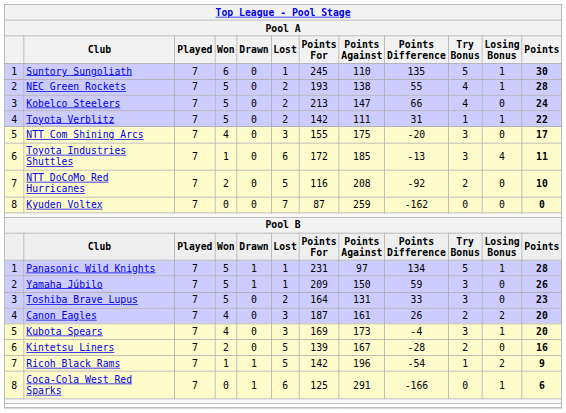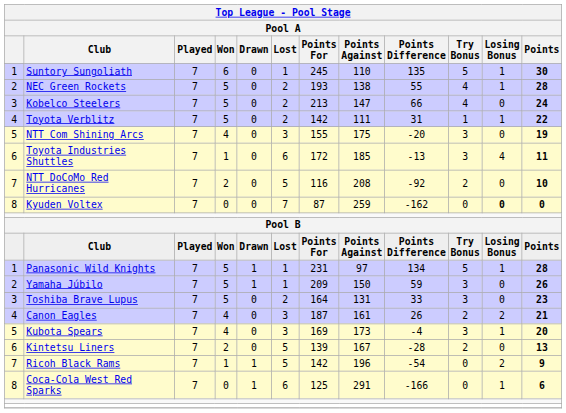NTT Com Shining Arcs | Points: 17 -> 19
Kyuden Voltex | Losing Bonus: normal -> bold
Canon Eagles | Points: 20 -> 21
Kintetsu Liners | Points: 16 -> 13
Ricoh Black Rams | Try Bonus: 1 -> 0
